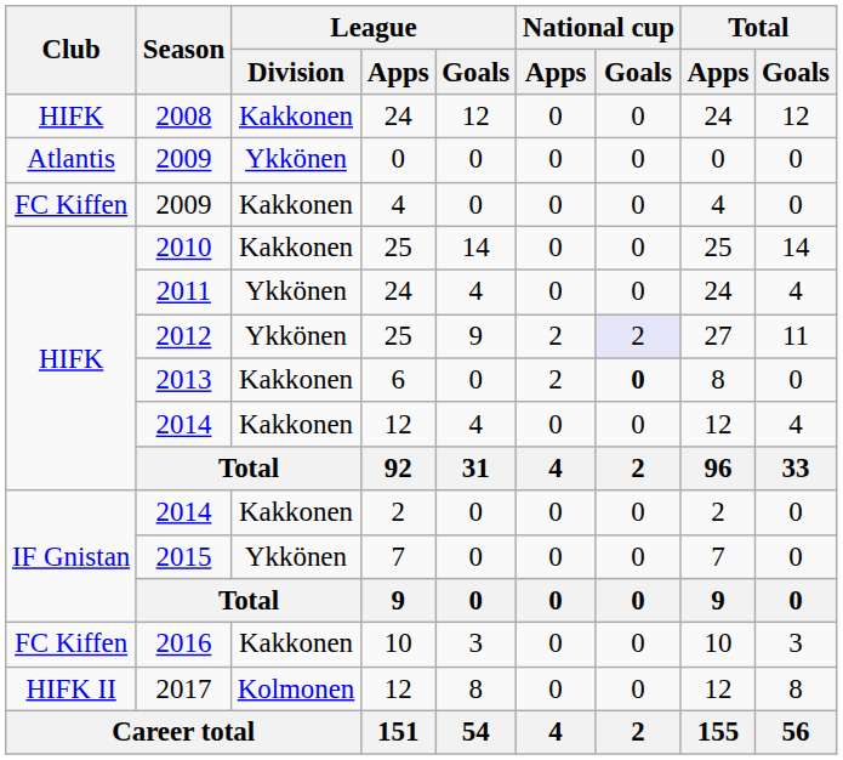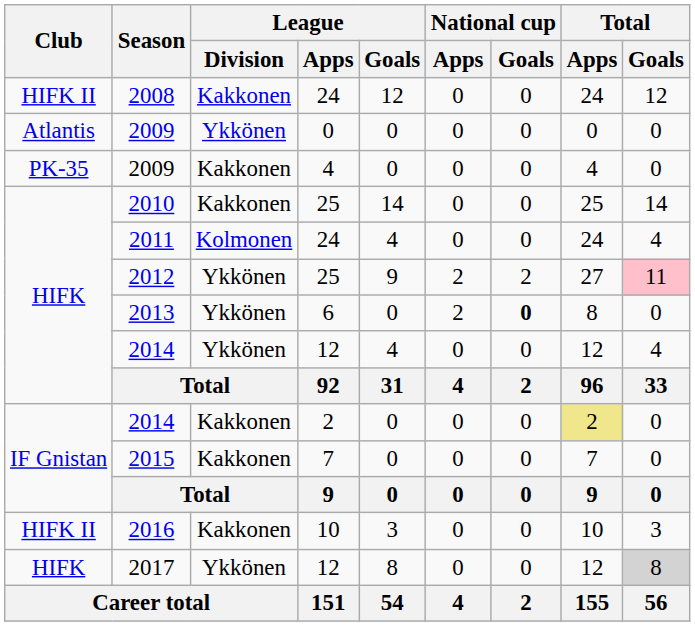2008 | Club: HIFK -> HIFK II
2009 / 4 | Club: FC Kiffen -> PK-35
2011 | League / Division: Ykkönen -> Kolmonen
2012 | National cup / Goals: lavender background -> no background
2012 | Total / Goals: no background -> pink background
2013 | League / Division: Kakkonen -> Ykkönen
2014 / 12 | League / Division: Kakkonen -> Ykkönen
2014 / 2 | Total / Apps: no background -> khaki background
2015 | League / Division: Ykkönen -> Kakkonen
2016 | Club: FC Kiffen -> HIFK II
2017 | Club: HIFK II -> HIFK
2017 | League / Division: Kolmonen -> Ykkönen
2017 | Total / Goals: no background -> lightgrey background
